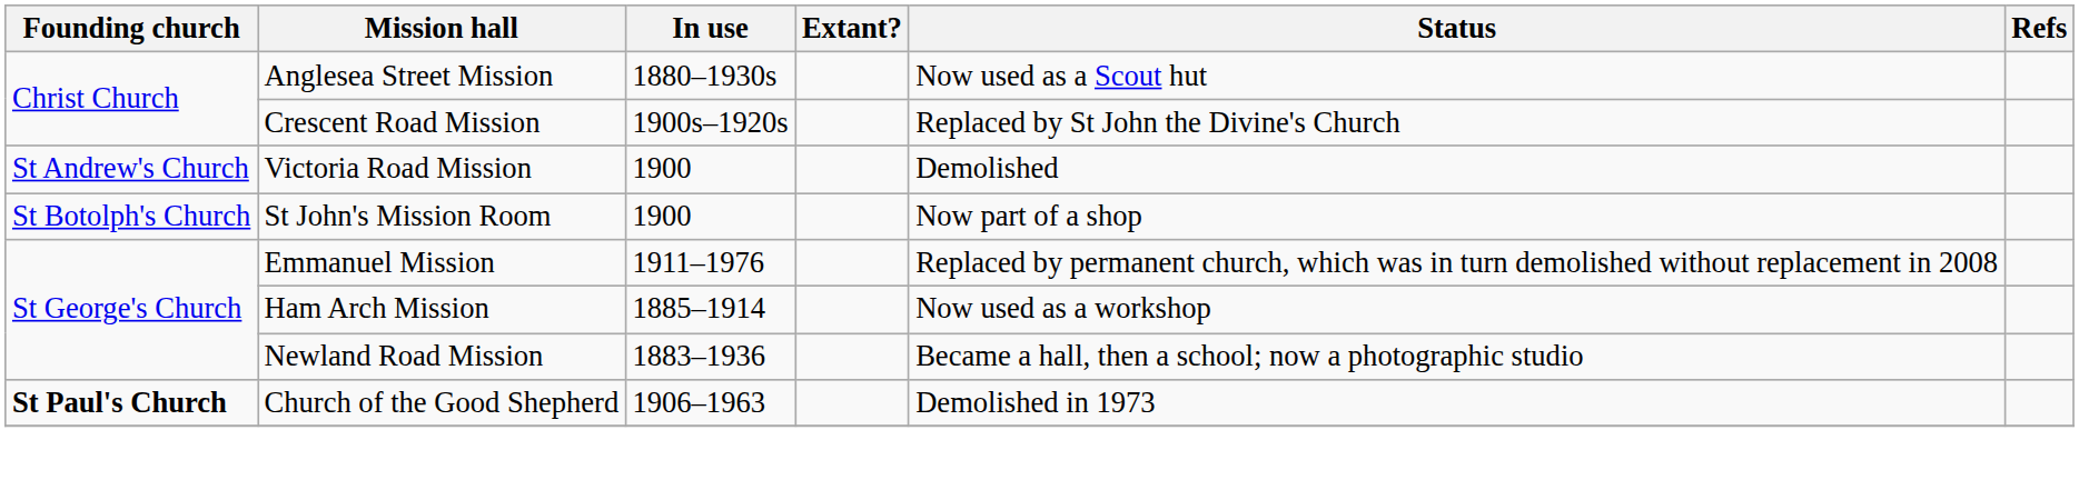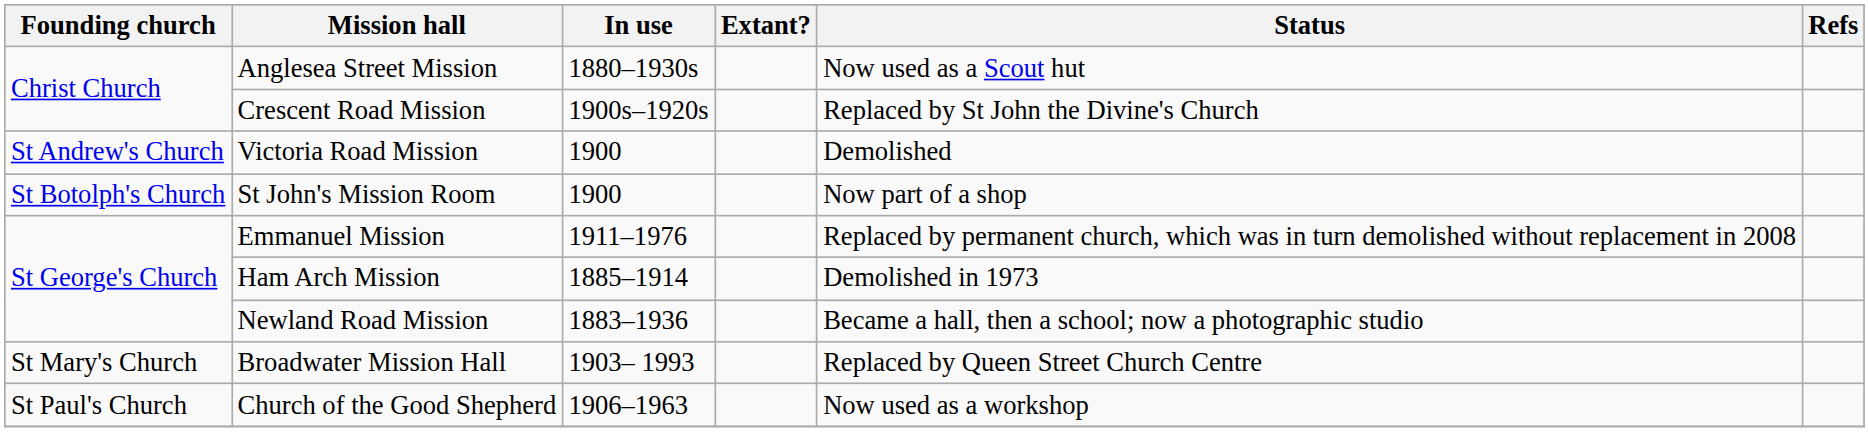Ham Arch Mission | Status: Now used as a workshop -> Demolished in 1973
+ row: St Mary's Church | Broadwater Mission Hall | 1903– 1993 | Replaced by Queen Street Church Centre
Church of the Good Shepherd | Founding church: bold -> normal
Church of the Good Shepherd | Status: Demolished in 1973 -> Now used as a workshop
